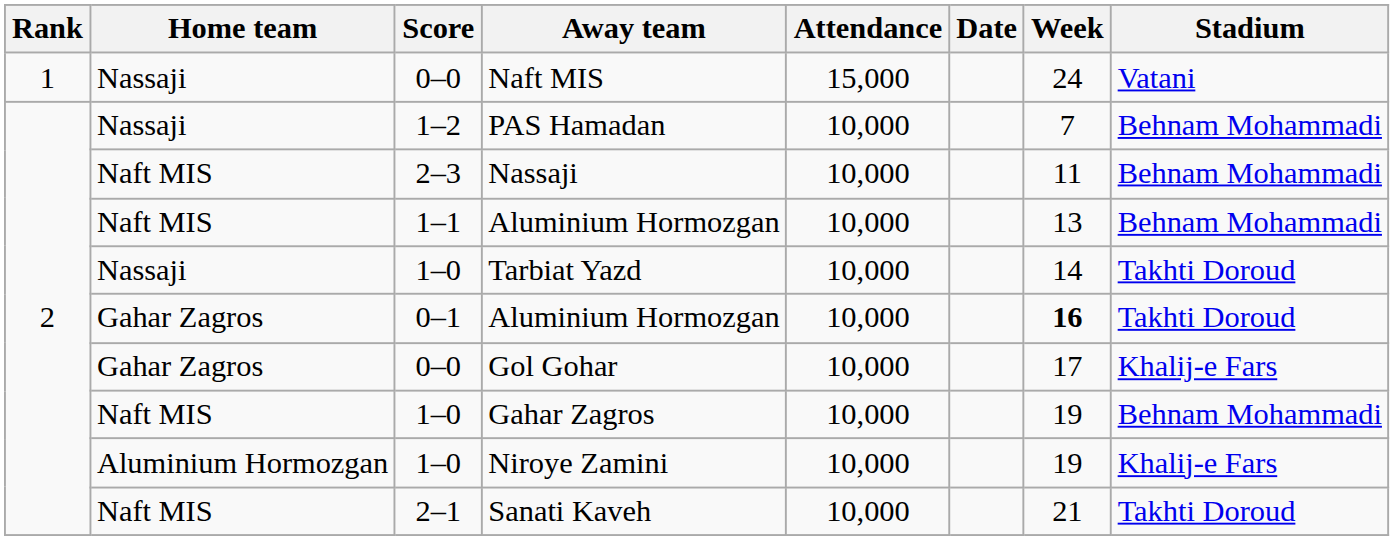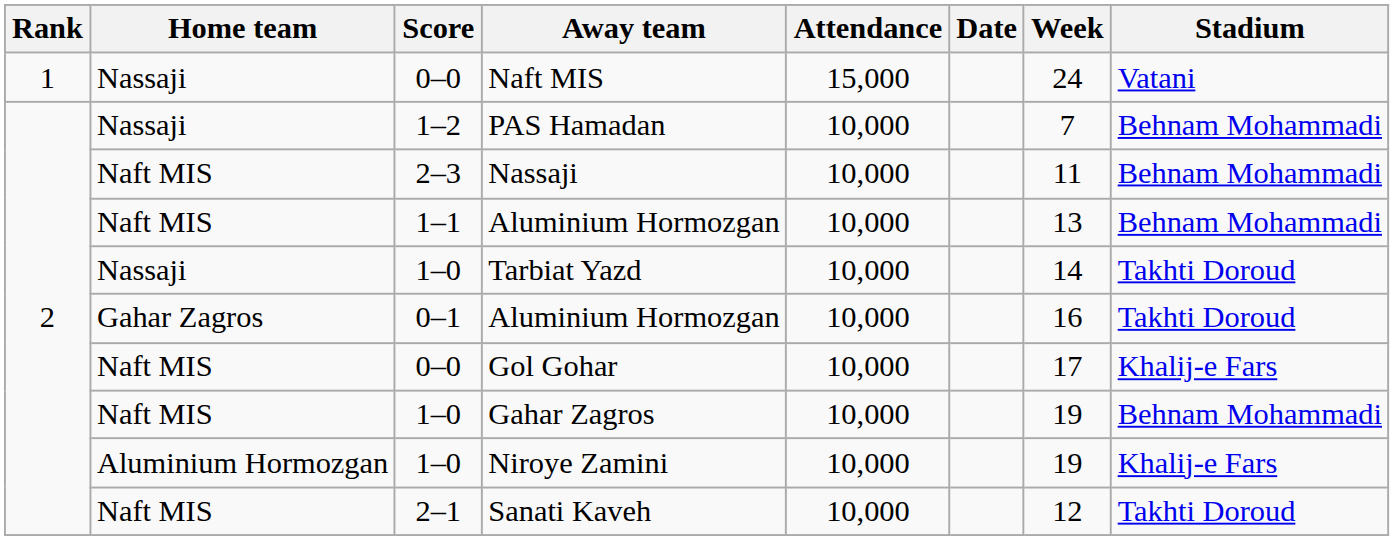0–1 / Aluminium Hormozgan | Week: bold -> normal
Gol Gohar | Home team: Gahar Zagros -> Naft MIS
Sanati Kaveh | Week: 21 -> 12
